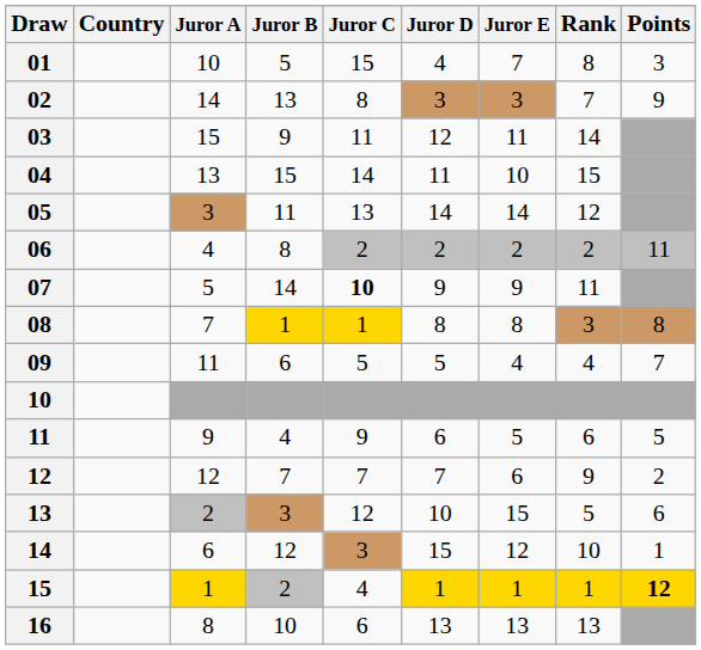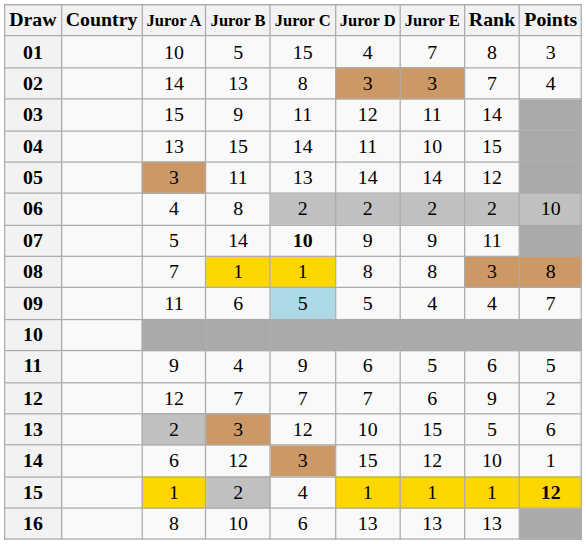02 | Points: 9 -> 4
06 | Points: 11 -> 10
09 | Juror C: no background -> lightblue background
